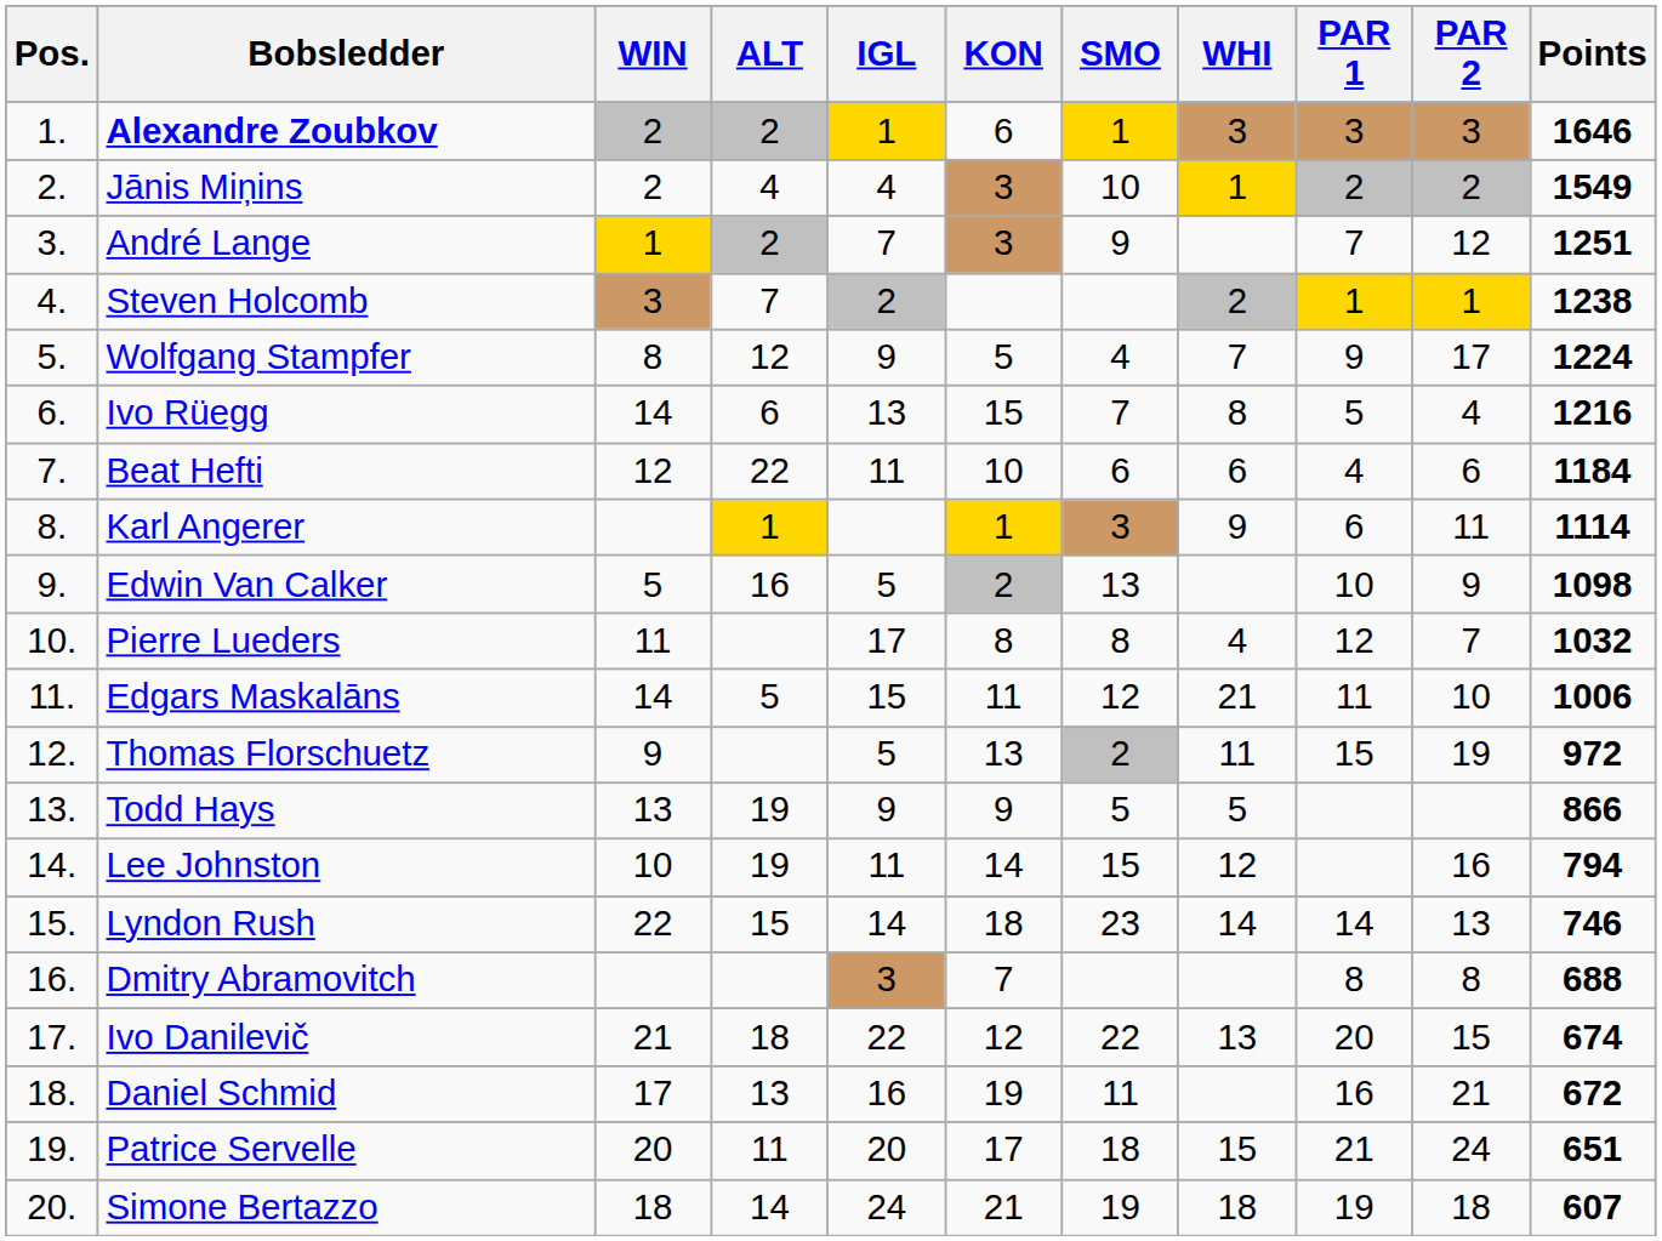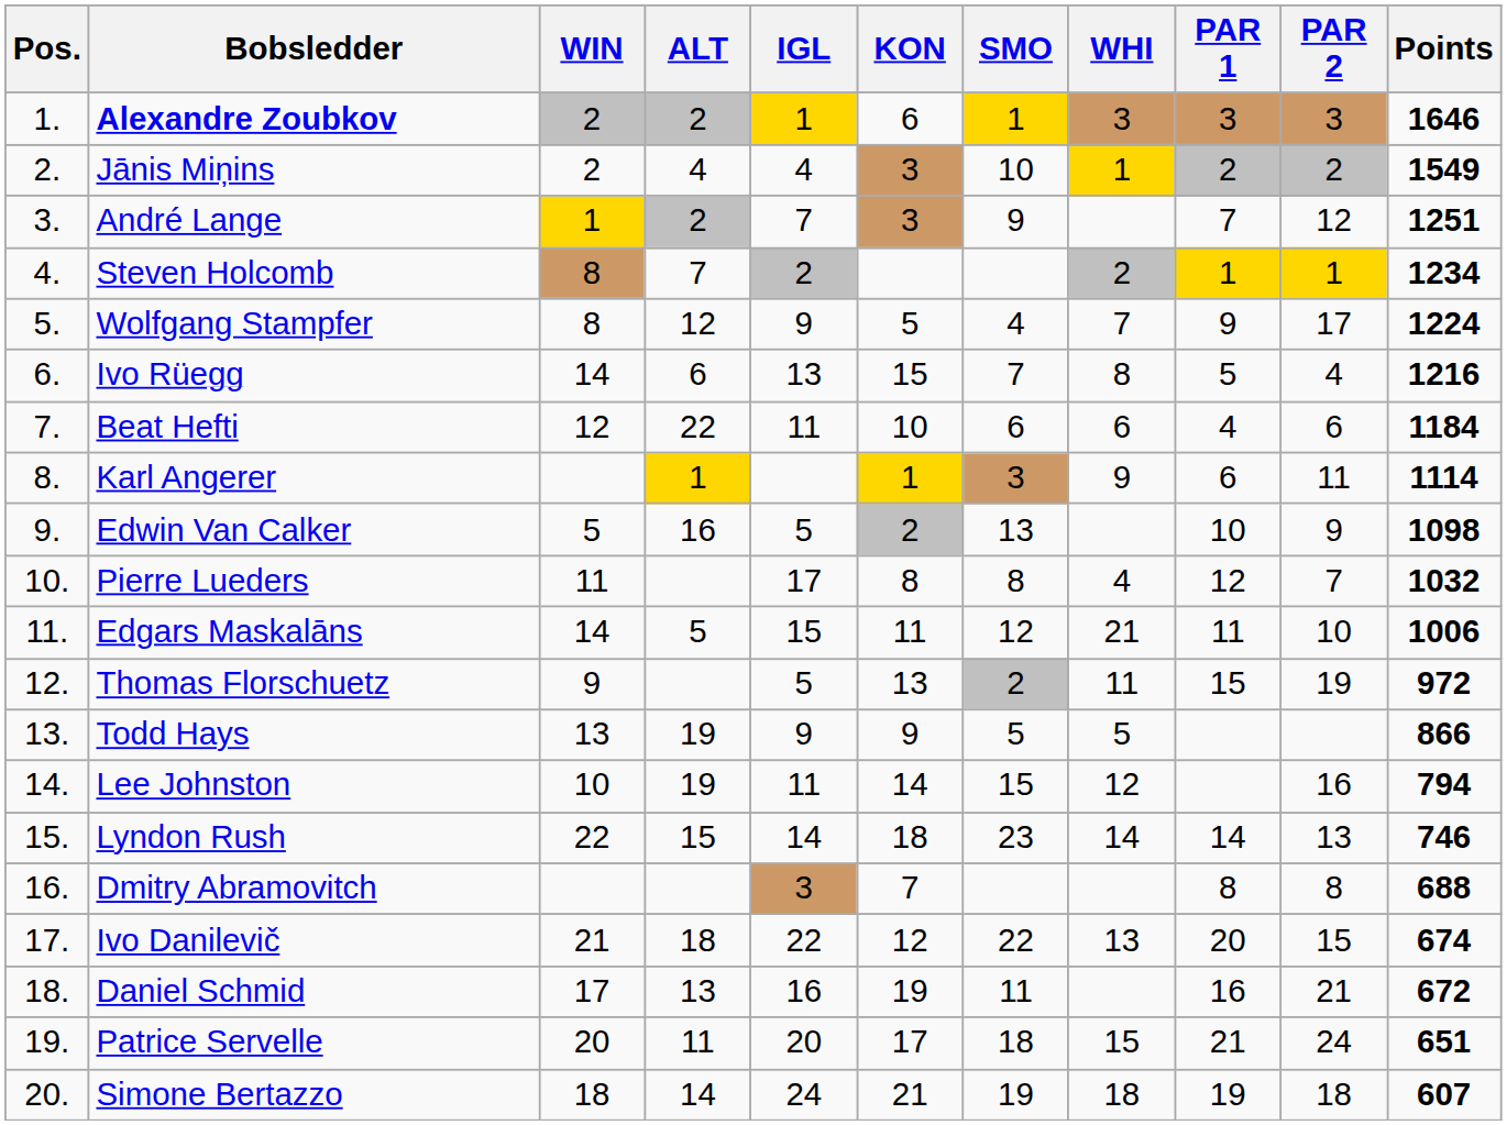Steven Holcomb | WIN: 3 -> 8
Steven Holcomb | Points: 1238 -> 1234
